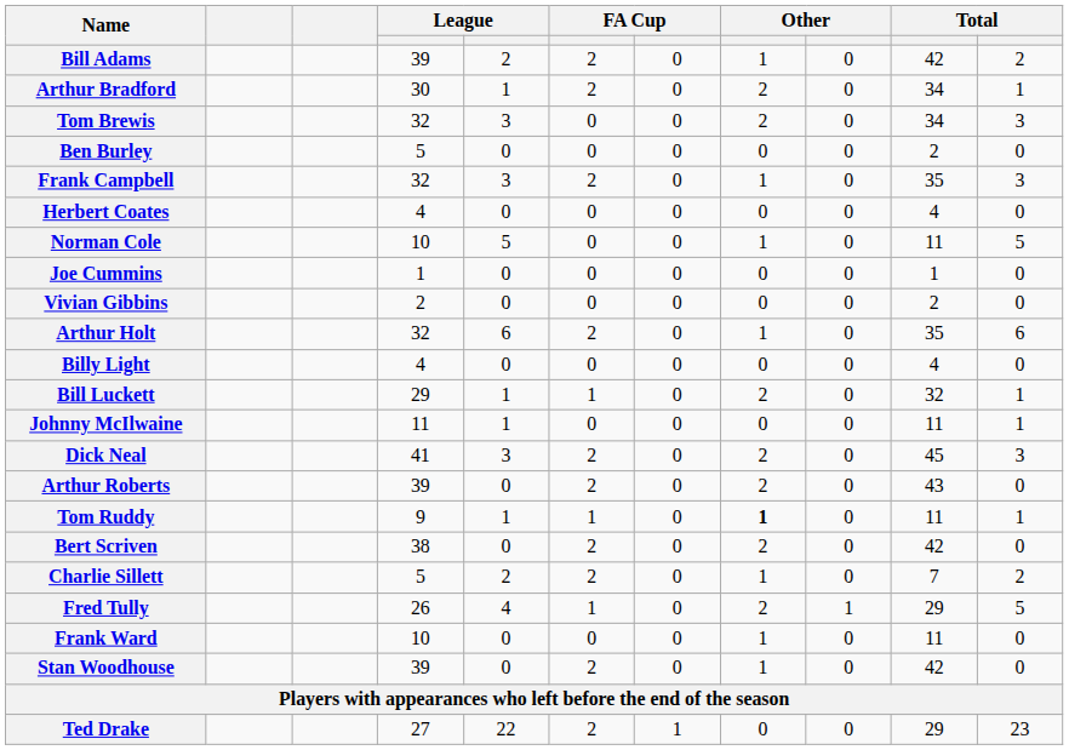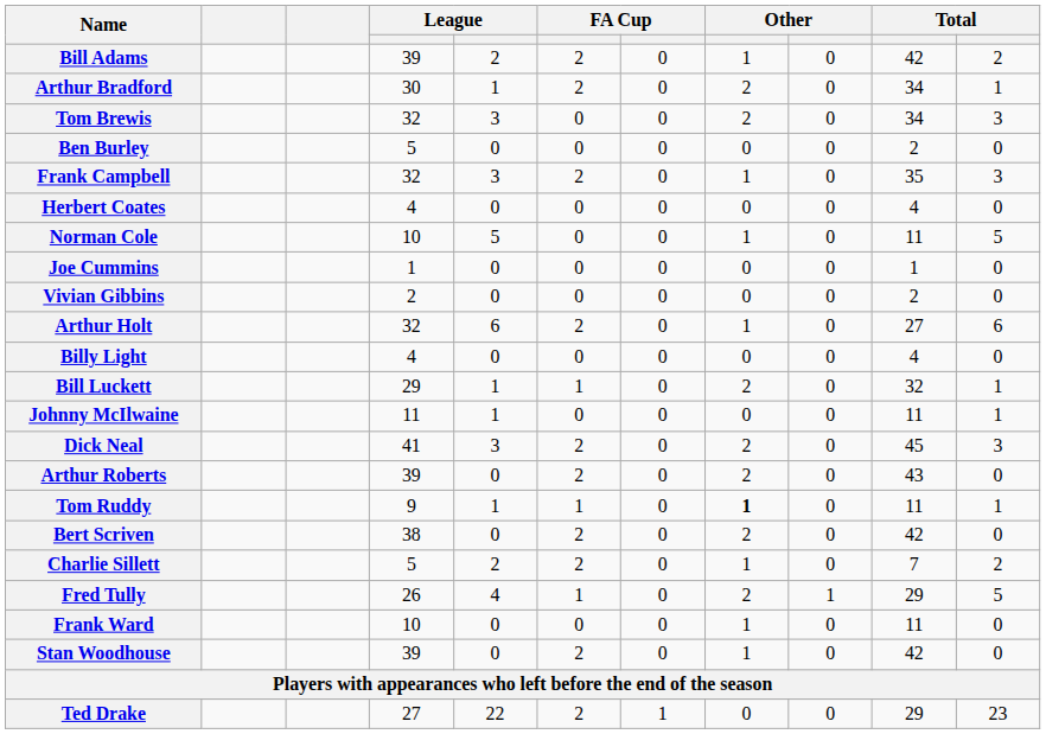Arthur Holt | column 10: 35 -> 27
